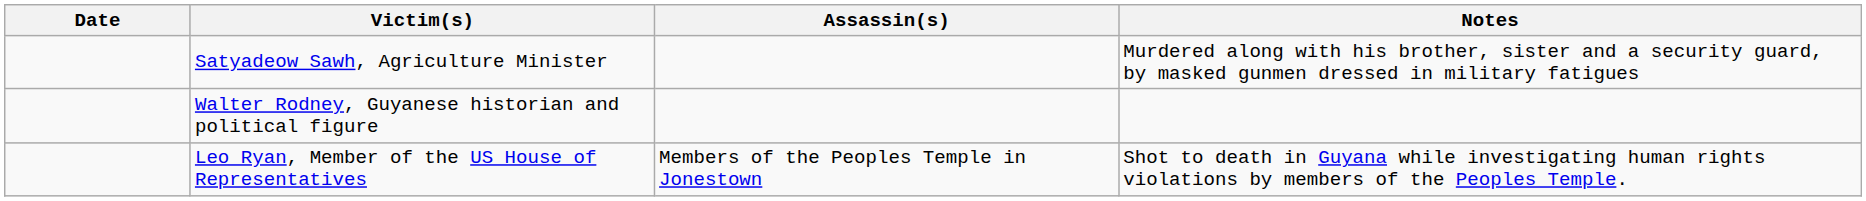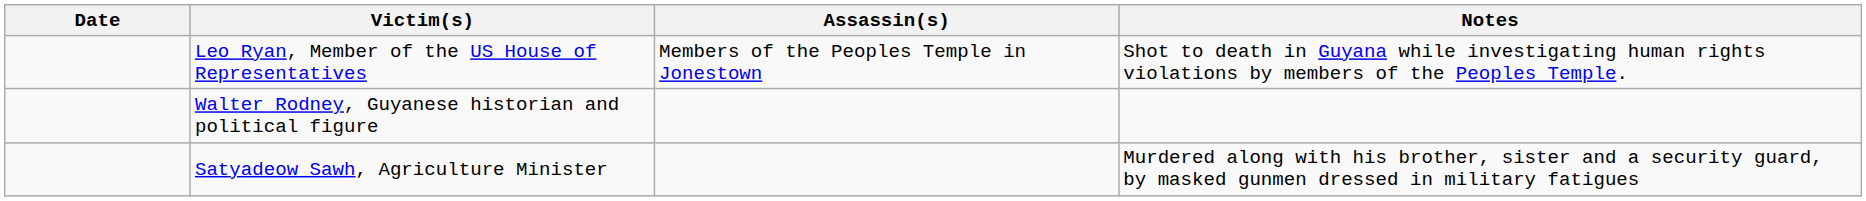rows swapped: Leo Ryan, Member of the US House of Representatives <-> Satyadeow Sawh, Agriculture Minister
